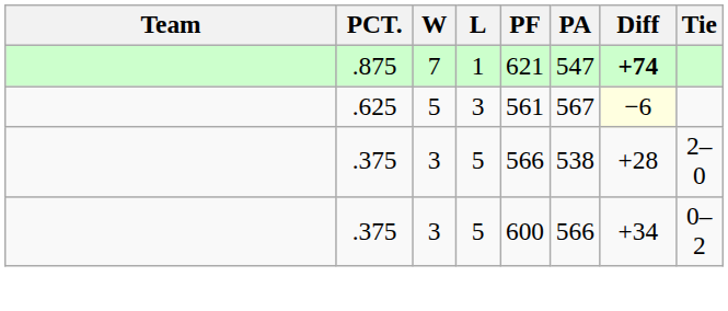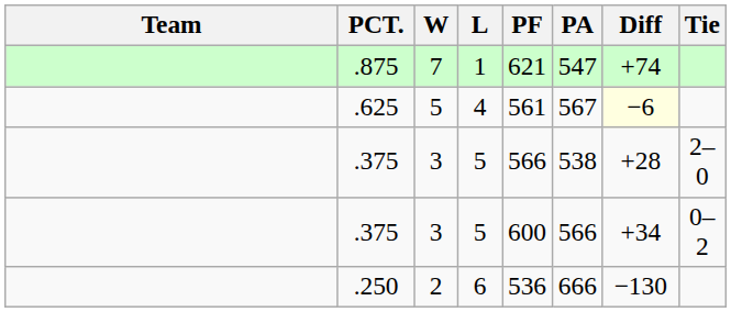.875 | Diff: bold -> normal
.625 | L: 3 -> 4
+ row: .250 | 2 | 6 | 536 | 666 | −130
